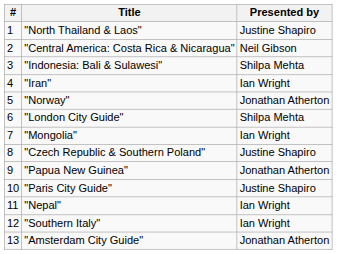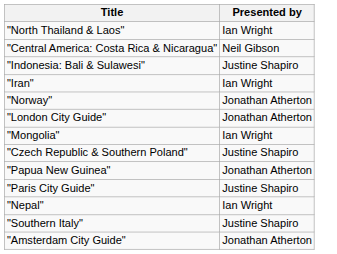- column: # | 1 | 2 | 3 | 4 | 5 | 6 | 7 | 8 | 9 | 10 | 11 | 12 | 13
"North Thailand & Laos" | Presented by: Justine Shapiro -> Ian Wright
"Indonesia: Bali & Sulawesi" | Presented by: Shilpa Mehta -> Justine Shapiro
"London City Guide" | Presented by: Shilpa Mehta -> Jonathan Atherton
"Southern Italy" | Presented by: Ian Wright -> Justine Shapiro
